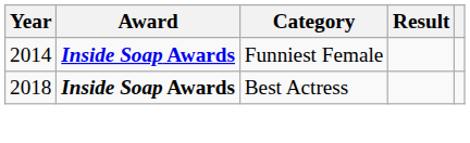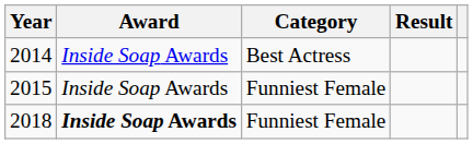2014 | Award: bold -> normal
2014 | Category: Funniest Female -> Best Actress
+ row: 2015 | Inside Soap Awards | Funniest Female
2018 | Category: Best Actress -> Funniest Female
